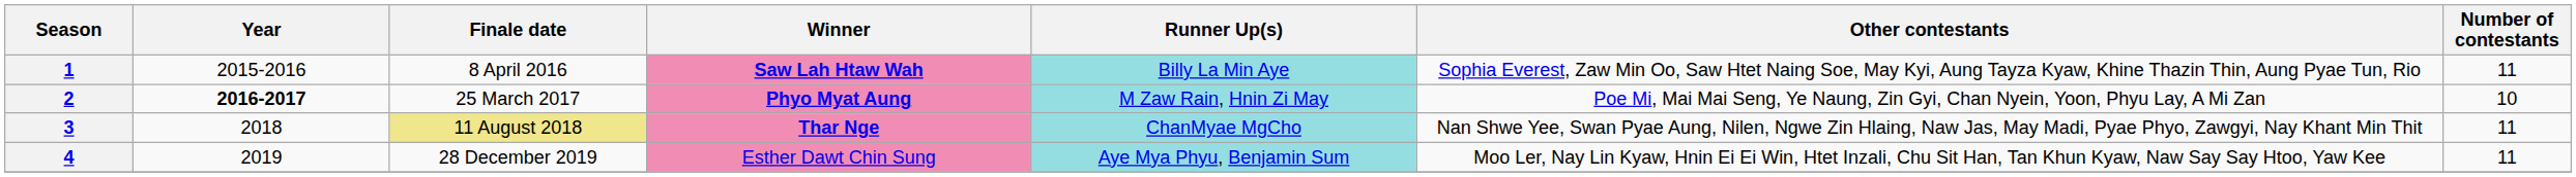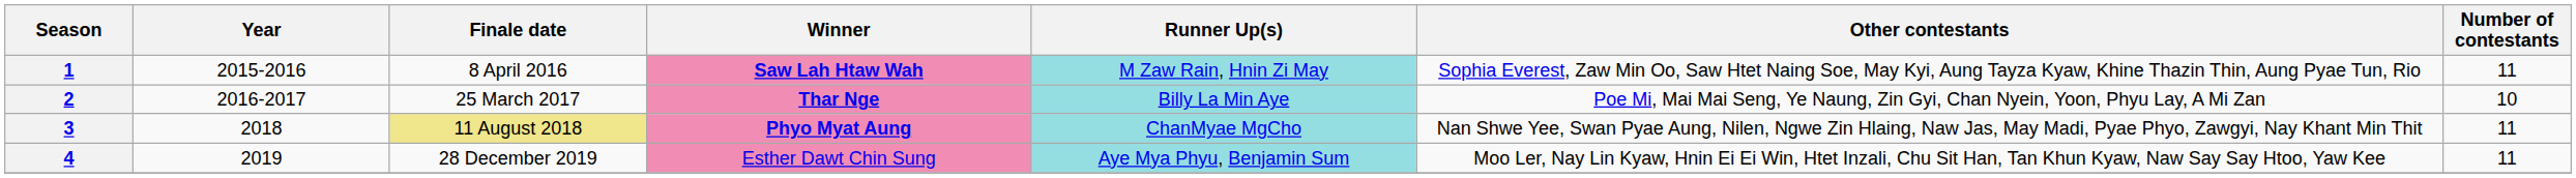1 | Runner Up(s): Billy La Min Aye -> M Zaw Rain, Hnin Zi May
2 | Year: bold -> normal
2 | Winner: Phyo Myat Aung -> Thar Nge
2 | Runner Up(s): M Zaw Rain, Hnin Zi May -> Billy La Min Aye
3 | Winner: Thar Nge -> Phyo Myat Aung
